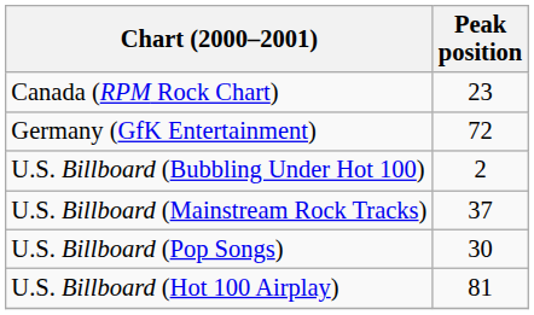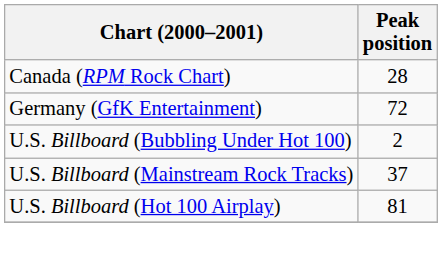Canada (RPM Rock Chart) | Peak position: 23 -> 28
- row: U.S. Billboard (Pop Songs) | 30
